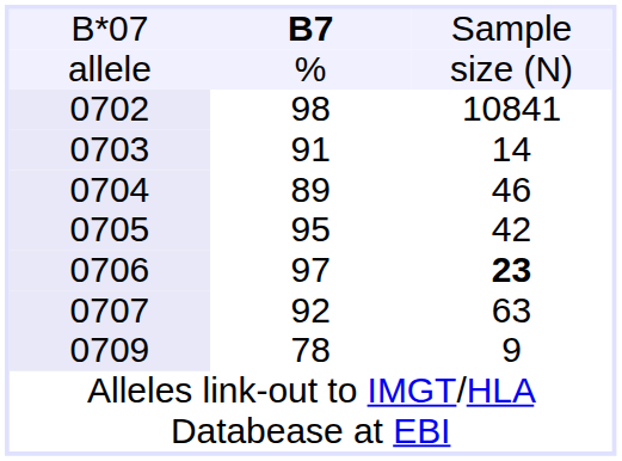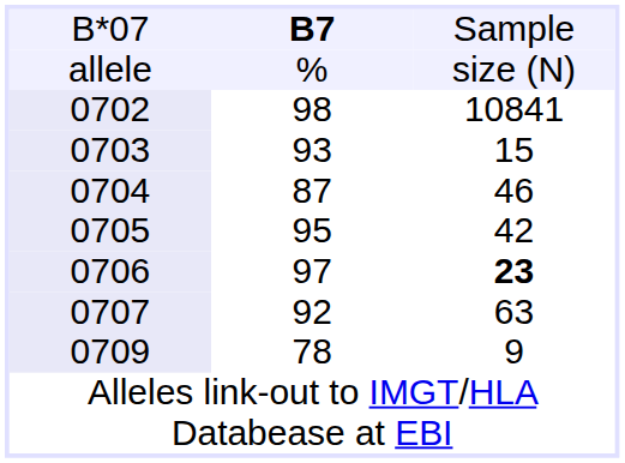0703 | column 2: 91 -> 93
0703 | column 3: 14 -> 15
0704 | column 2: 89 -> 87
